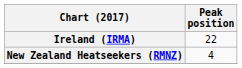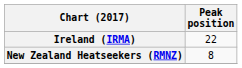New Zealand Heatseekers (RMNZ) | Peak position: 4 -> 8
